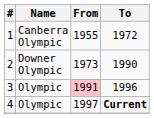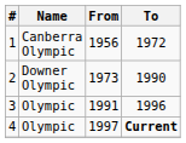1 | From: 1955 -> 1956
3 | From: pink background -> no background
